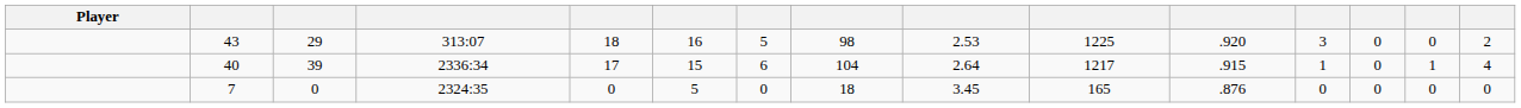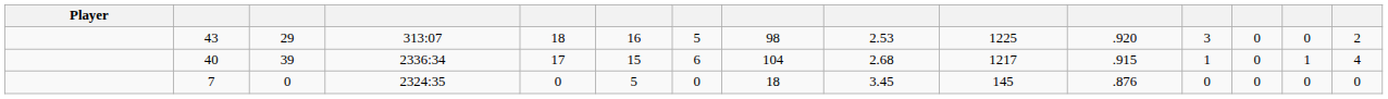40 | column 9: 2.64 -> 2.68
7 | column 10: 165 -> 145
